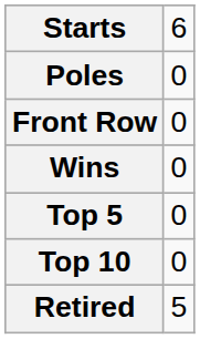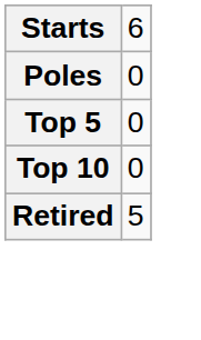- row: Front Row | 0
- row: Wins | 0
